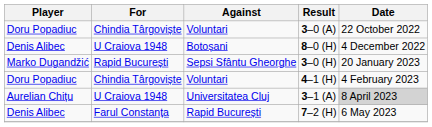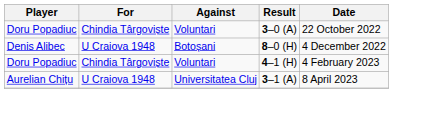- row: Marko Dugandžić | Rapid București | Sepsi Sfântu Gheorghe | 3–0 (H) | 20 January 2023
3–1 (A) | Date: lightgrey background -> no background
- row: Denis Alibec | Farul Constanța | Rapid București | 7–2 (H) | 6 May 2023
